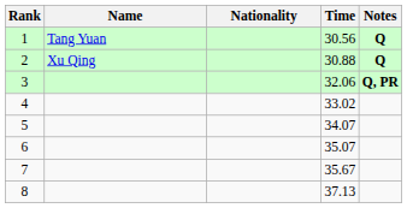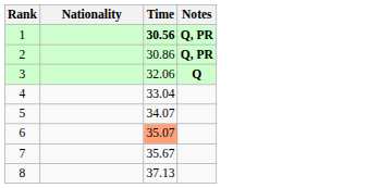- column: Name | Tang Yuan | Xu Qing
1 | Time: normal -> bold
1 | Notes: Q -> Q, PR
2 | Time: 30.88 -> 30.86
2 | Notes: Q -> Q, PR
3 | Notes: Q, PR -> Q
4 | Time: 33.02 -> 33.04
6 | Time: no background -> lightsalmon background
